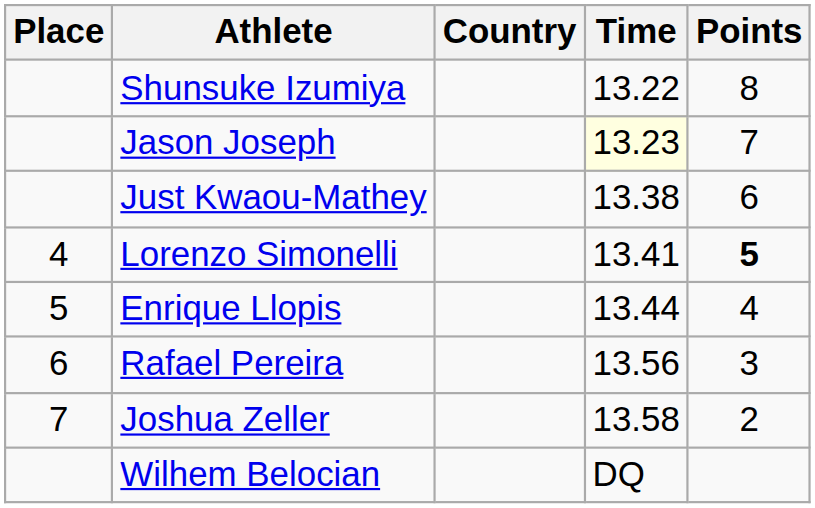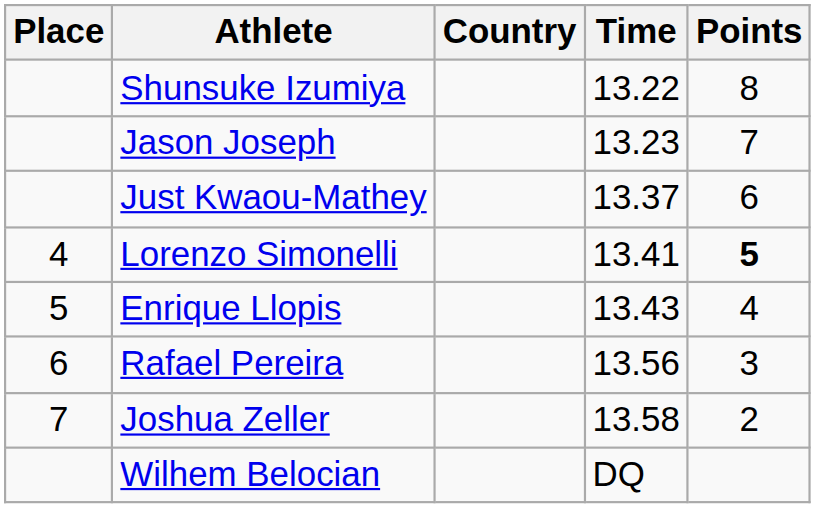Jason Joseph | Time: lightyellow background -> no background
Just Kwaou-Mathey | Time: 13.38 -> 13.37
Enrique Llopis | Time: 13.44 -> 13.43
